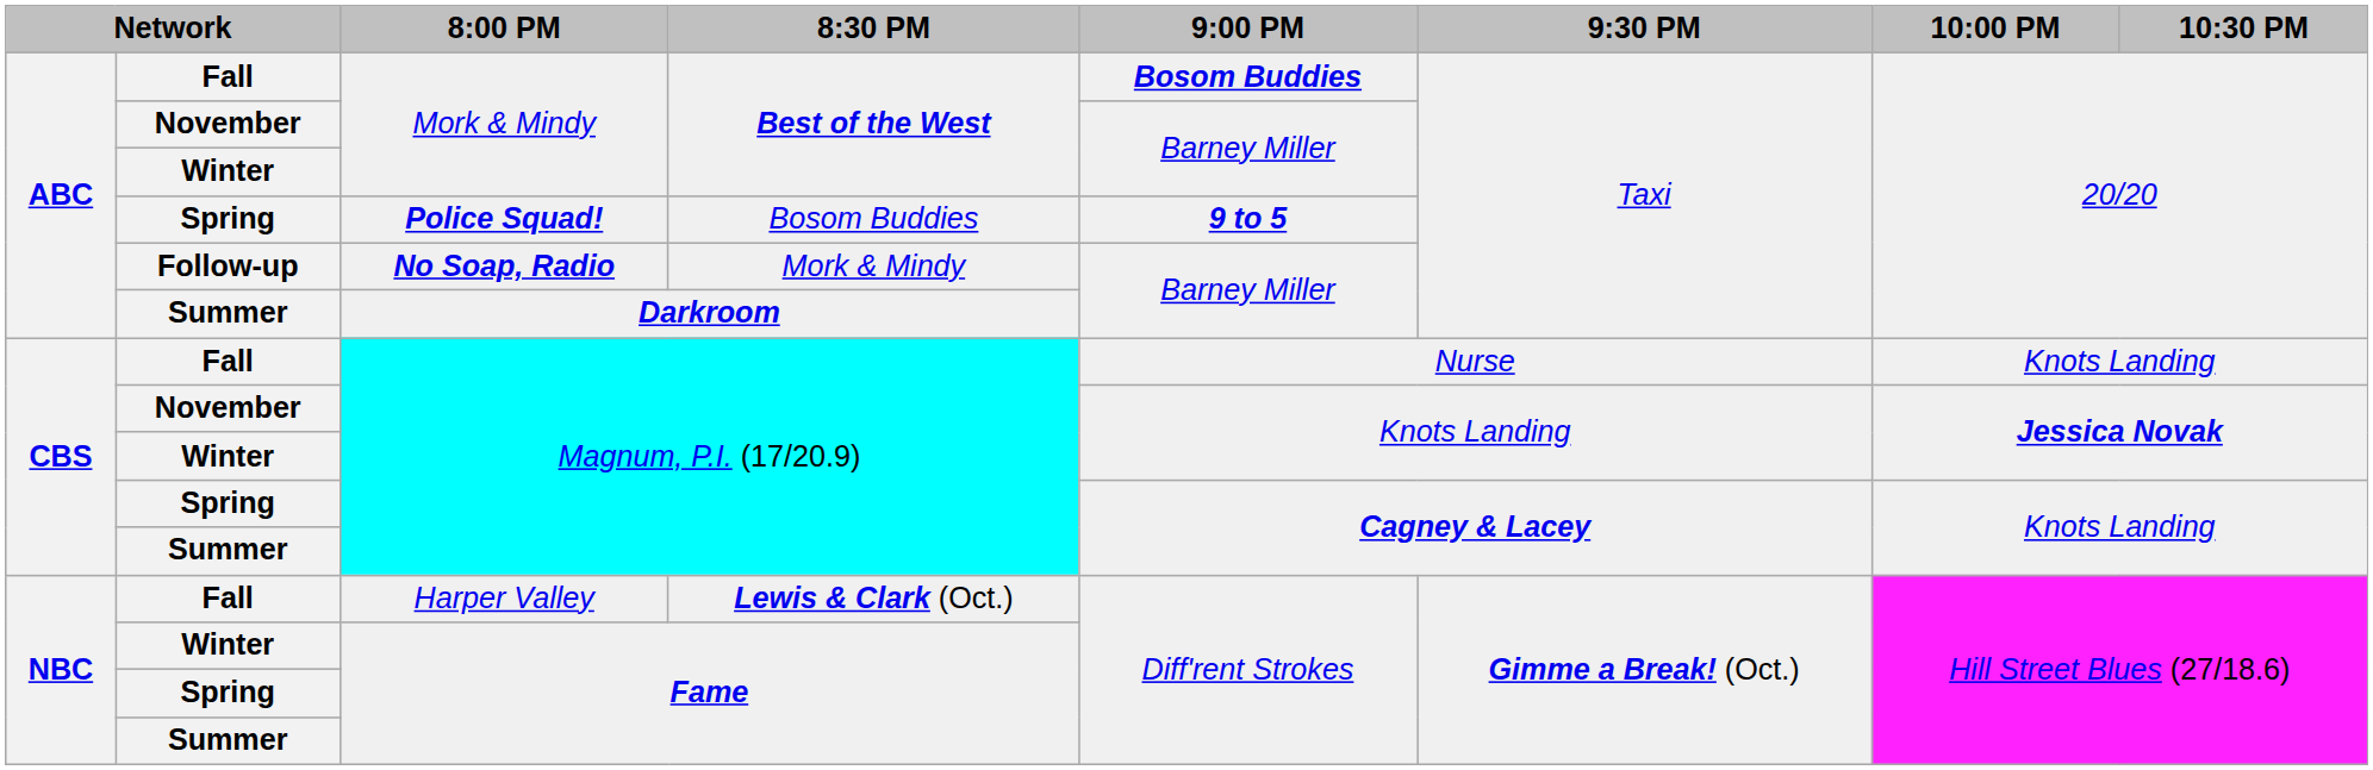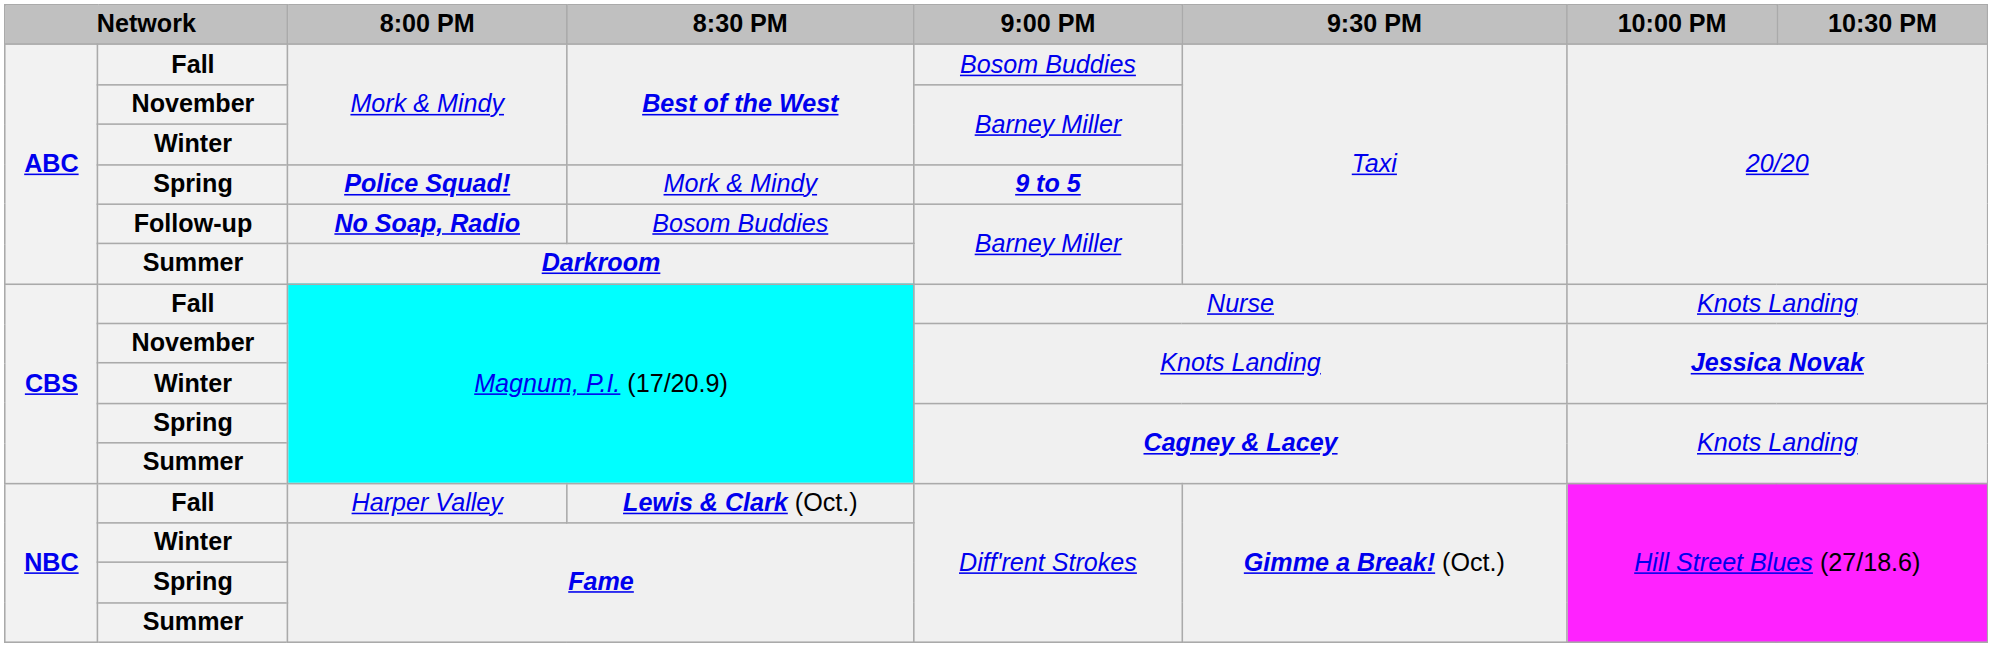Fall / Mork & Mindy | 9:00 PM: bold -> normal
Police Squad! | 8:30 PM: Bosom Buddies -> Mork & Mindy
No Soap, Radio | 8:30 PM: Mork & Mindy -> Bosom Buddies
